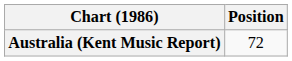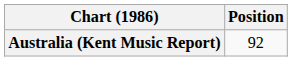Australia (Kent Music Report) | Position: 72 -> 92
